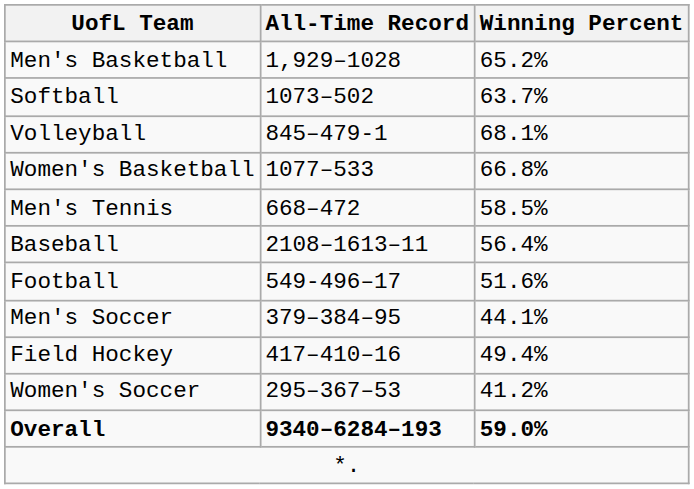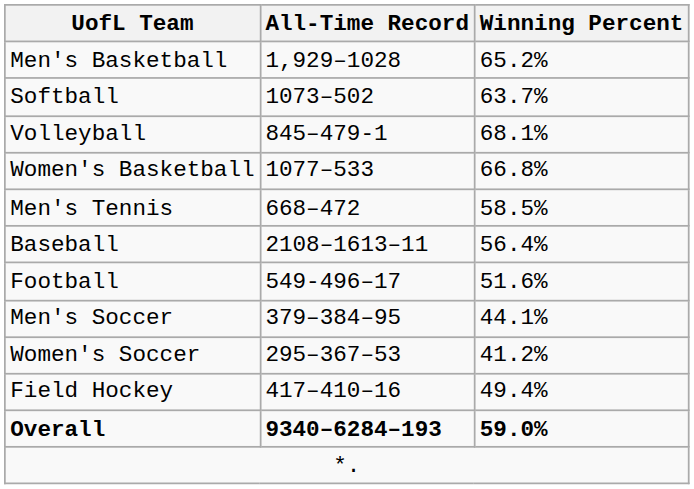rows swapped: Field Hockey <-> Women's Soccer
